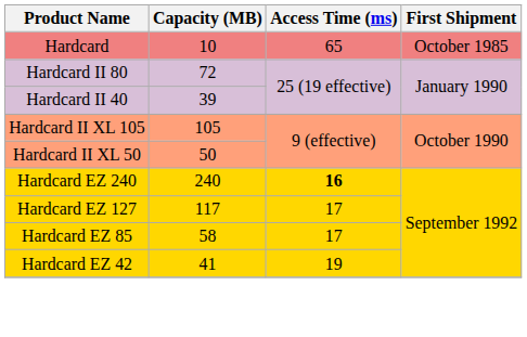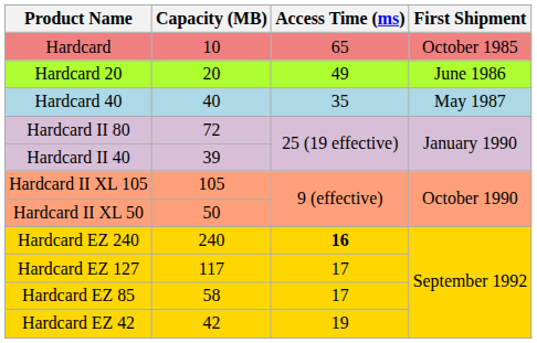+ row: Hardcard 20 | 20 | 49 | June 1986
+ row: Hardcard 40 | 40 | 35 | May 1987
Hardcard EZ 42 | Capacity (MB): 41 -> 42
